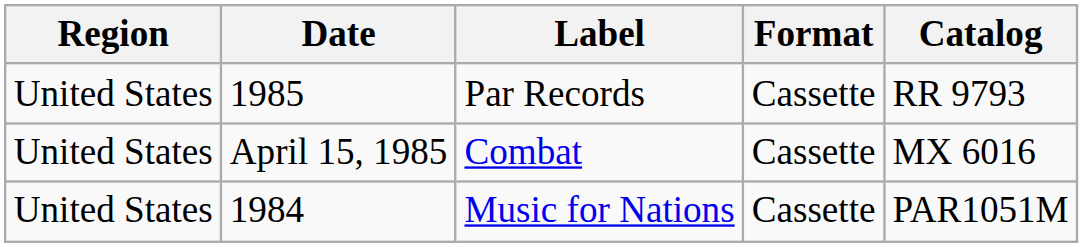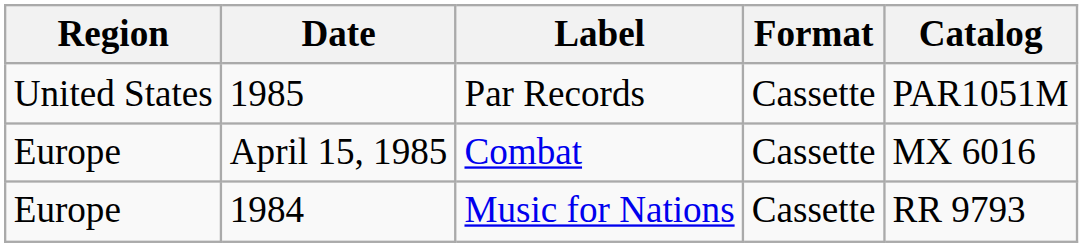Par Records | Catalog: RR 9793 -> PAR1051M
Combat | Region: United States -> Europe
Music for Nations | Region: United States -> Europe
Music for Nations | Catalog: PAR1051M -> RR 9793
